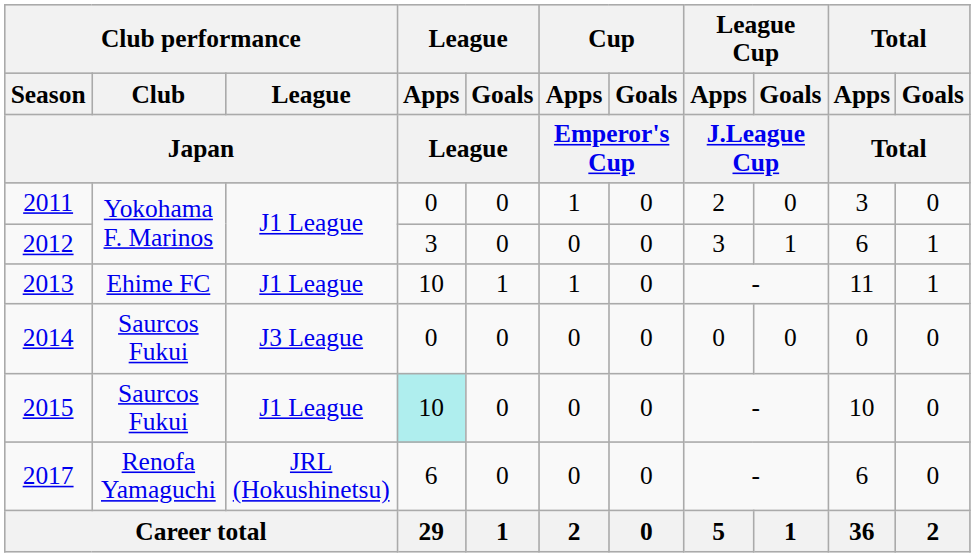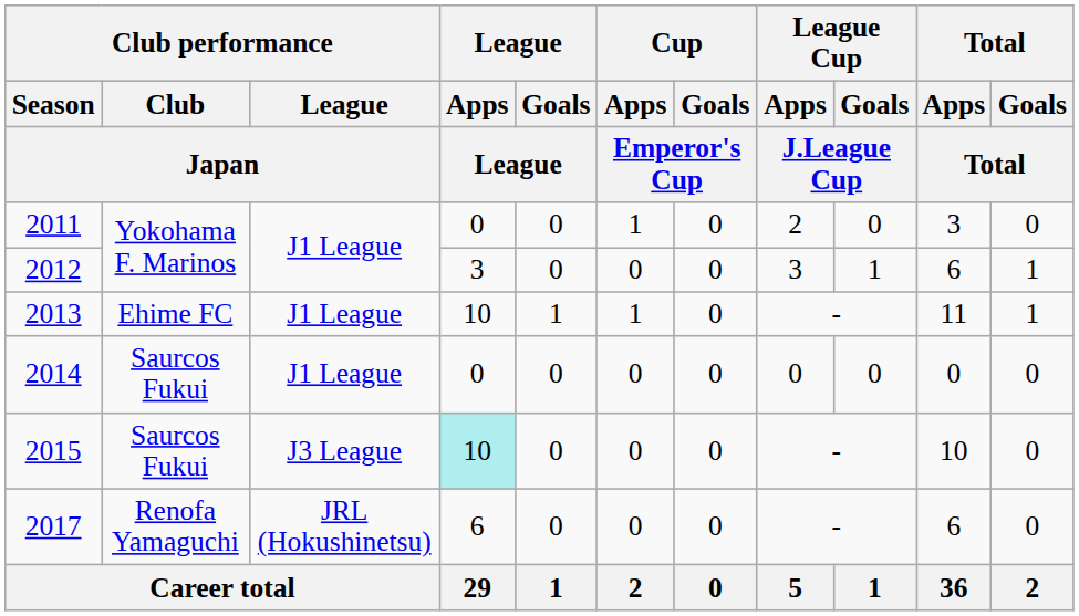2014 | Club performance / League / Japan: J3 League -> J1 League
2015 | Club performance / League / Japan: J1 League -> J3 League
